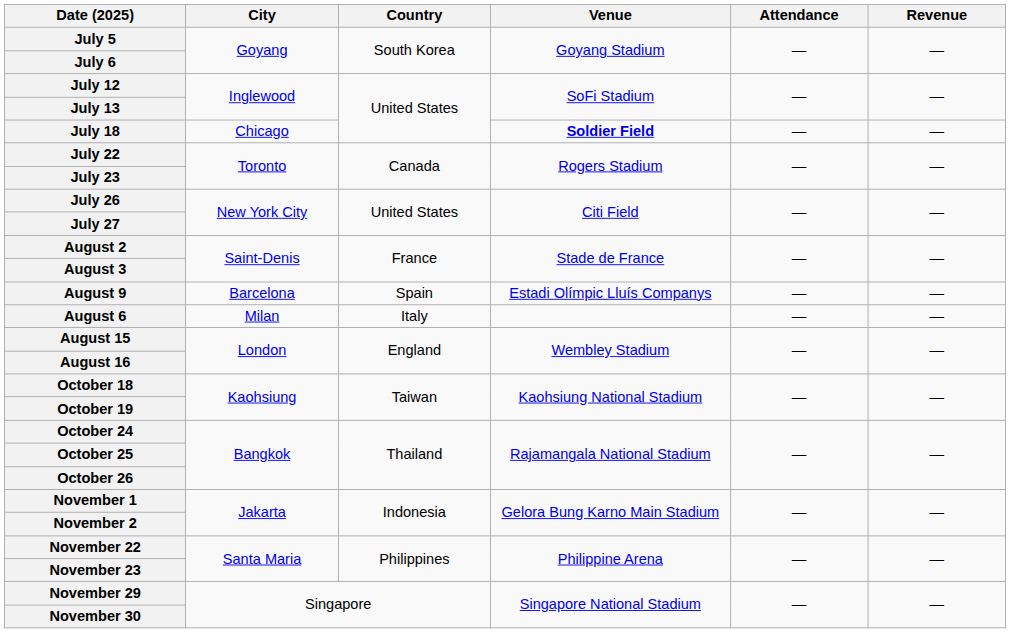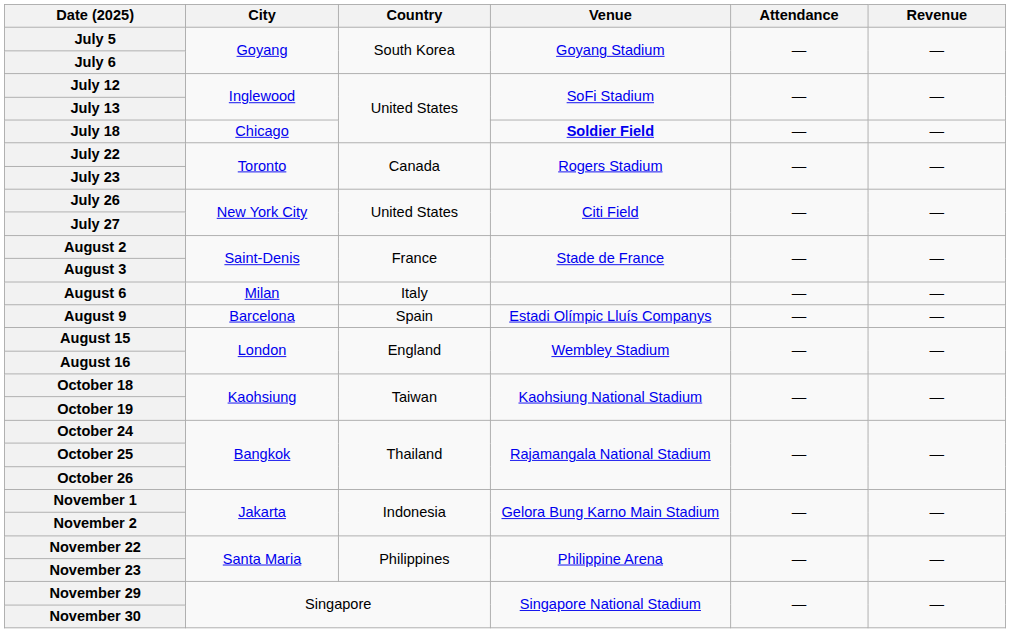rows swapped: August 6 <-> August 9
